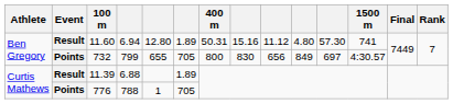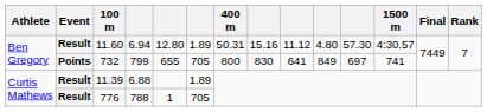11.60 | 1500 m: 741 -> 4:30.57
732 | column 9: 656 -> 641
732 | 1500 m: 4:30.57 -> 741
776 | Event: Points -> Result
